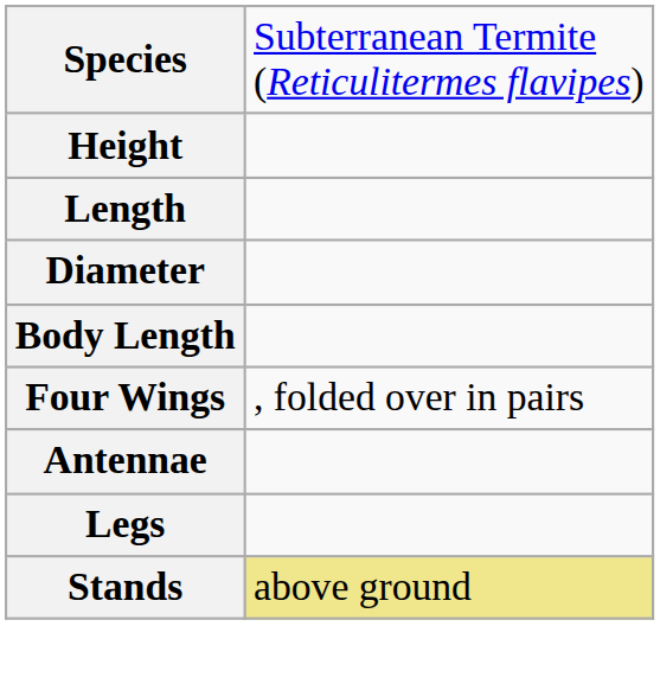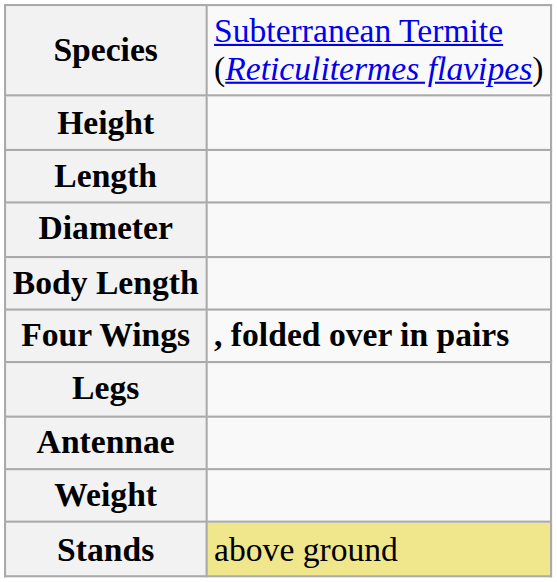Four Wings | column 2: normal -> bold
rows swapped: Antennae <-> Legs
+ row: Weight
